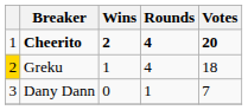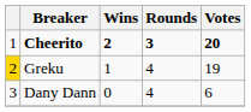Cheerito | Rounds: 4 -> 3
Greku | Votes: 18 -> 19
Dany Dann | Rounds: 1 -> 4
Dany Dann | Votes: 7 -> 6
